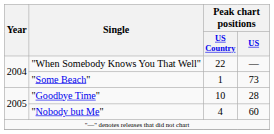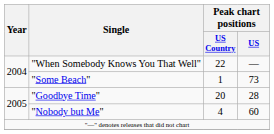"Goodbye Time" | Peak chart positions / US Country: 10 -> 20
